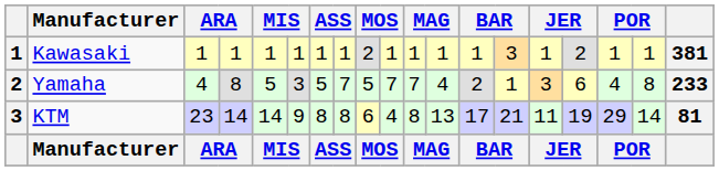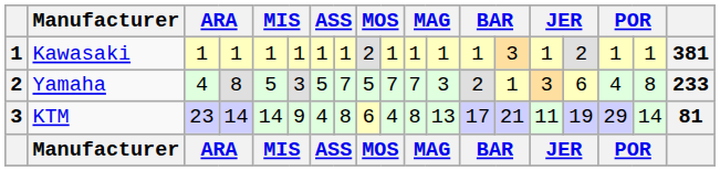Yamaha | column 12: 4 -> 3
KTM | column 7: 8 -> 4
